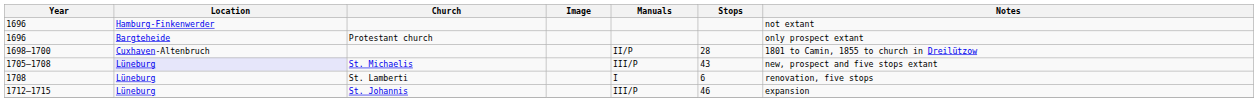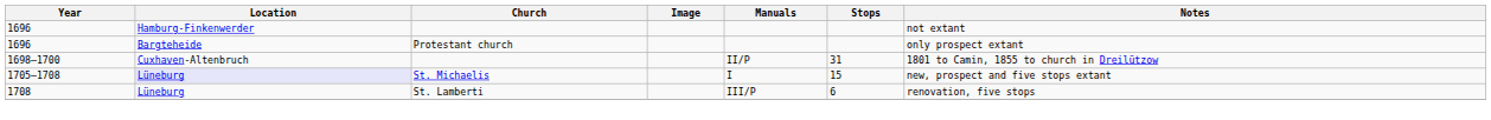1698–1700 | Stops: 28 -> 31
1705–1708 | Manuals: III/P -> I
1705–1708 | Stops: 43 -> 15
1708 | Manuals: I -> III/P
- row: 1712–1715 | Lüneburg | St. Johannis | III/P | 46 | expansion
